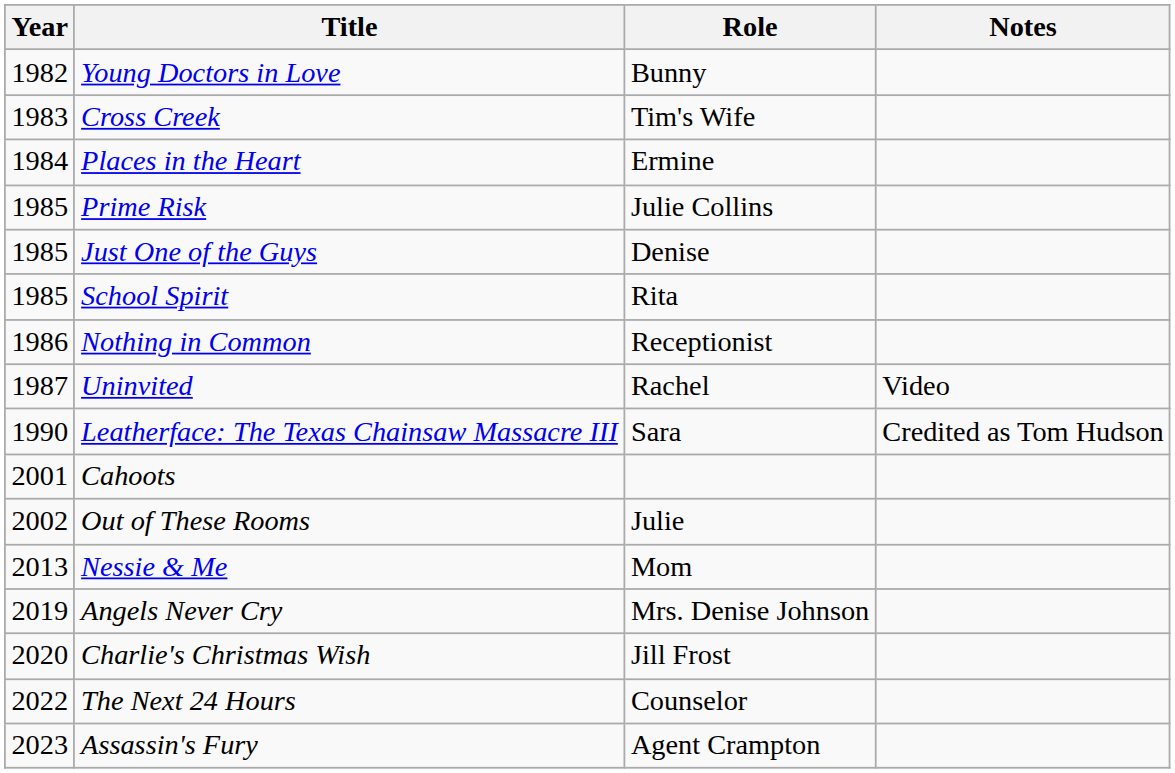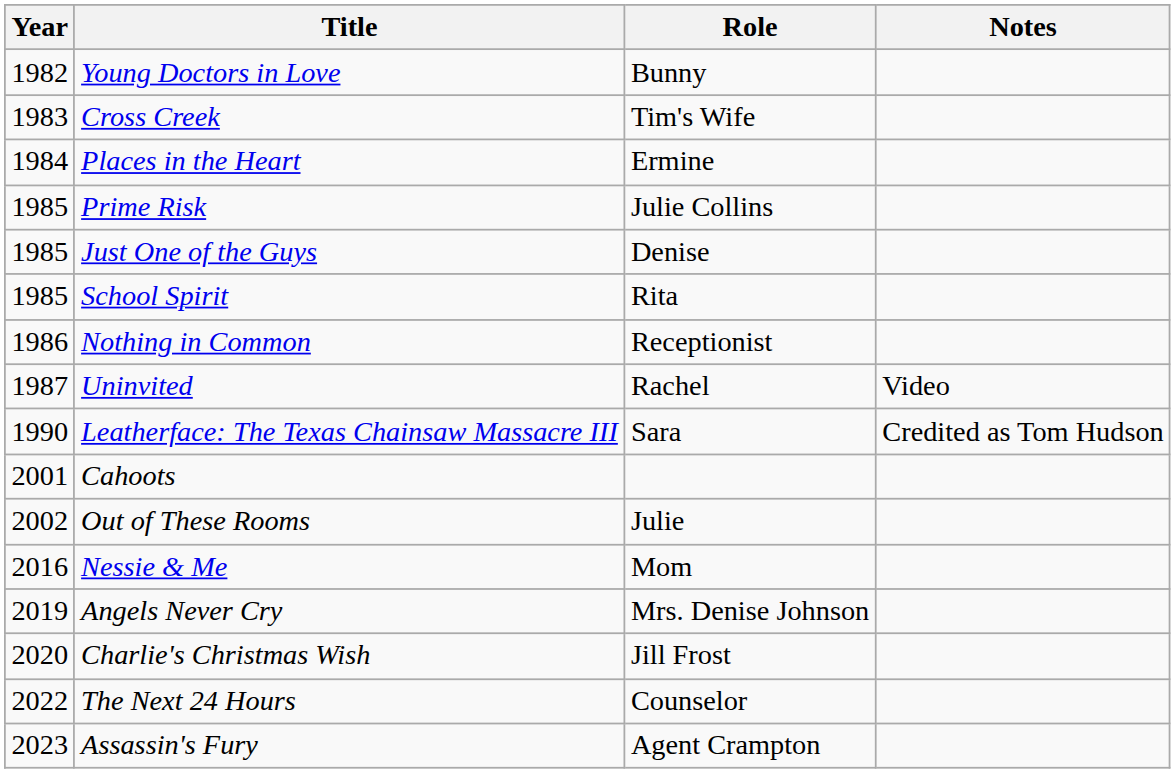Nessie & Me | Year: 2013 -> 2016
